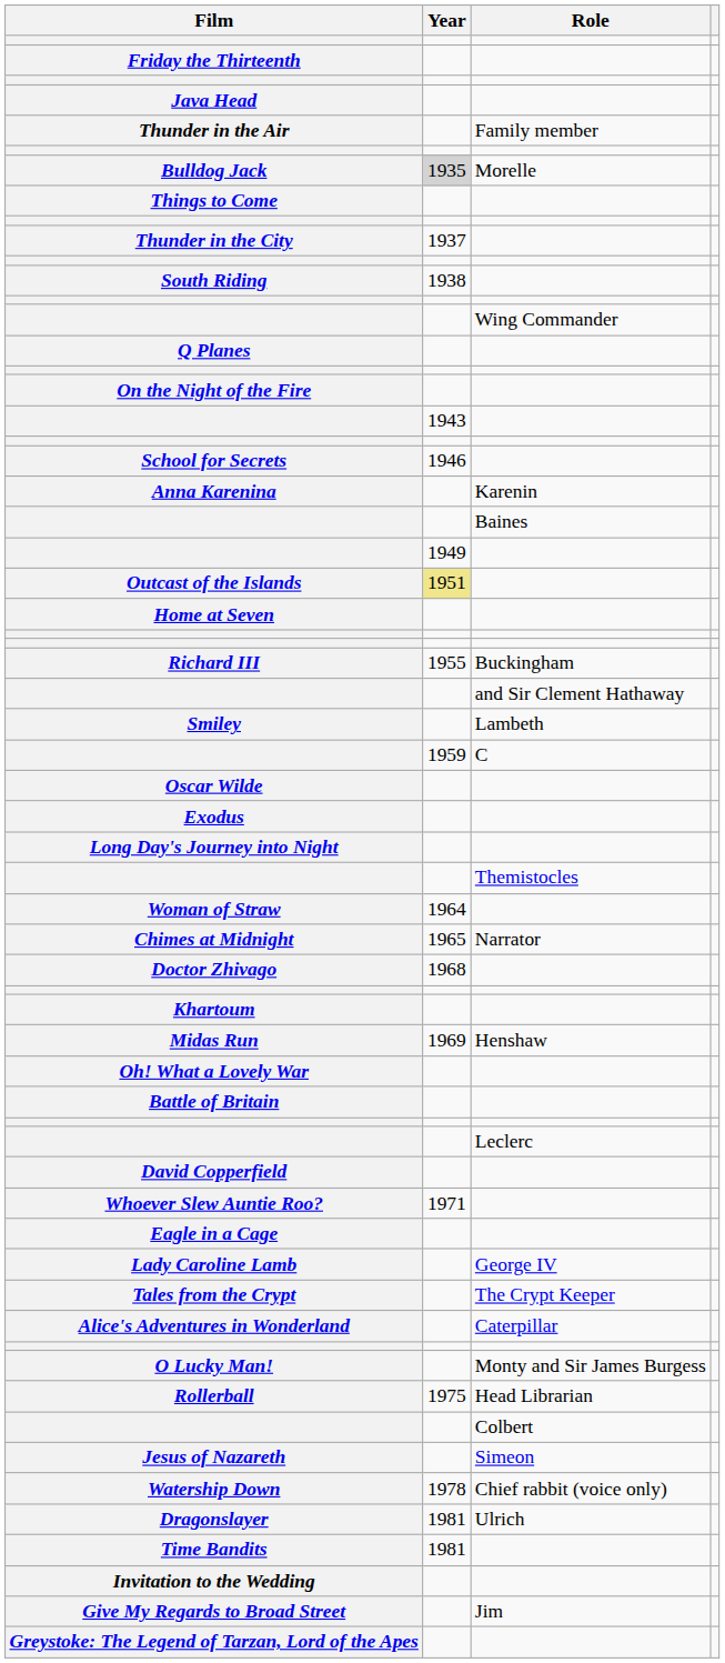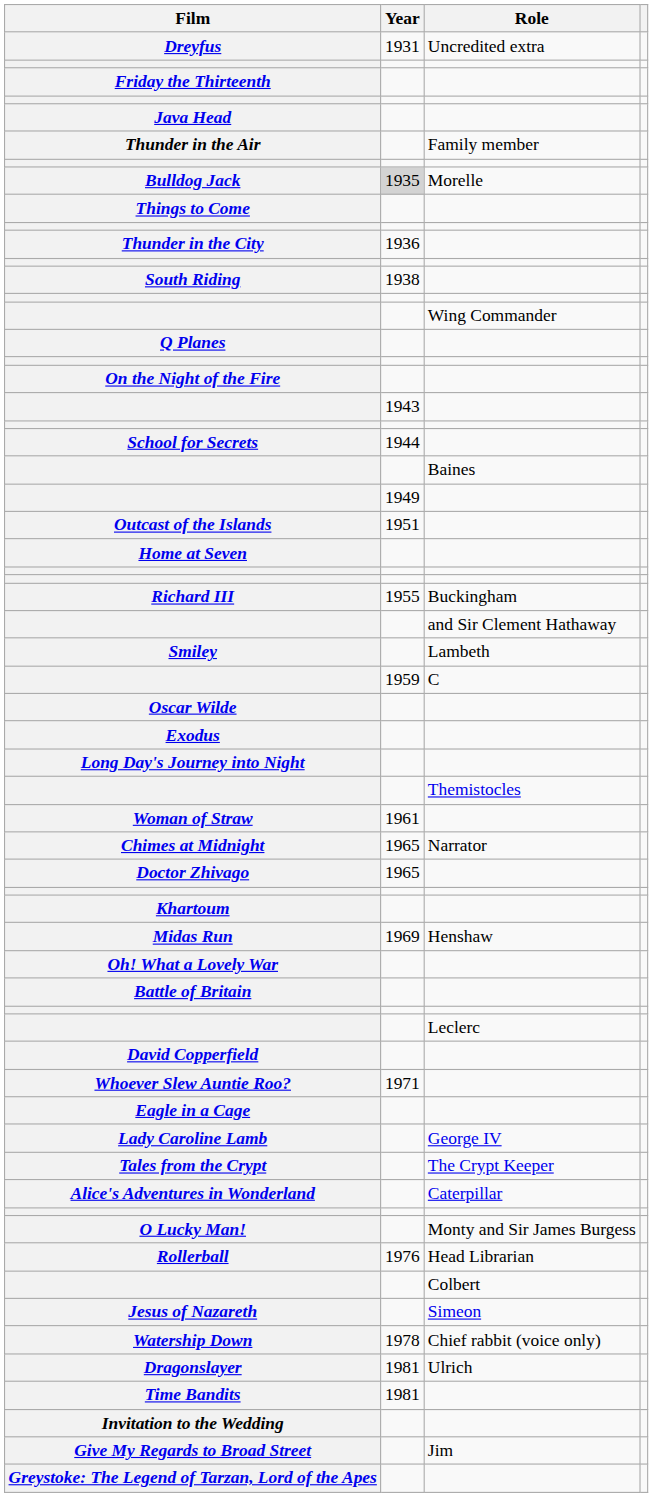+ row: Dreyfus | 1931 | Uncredited extra
Thunder in the City | Year: 1937 -> 1936
School for Secrets | Year: 1946 -> 1944
- row: Anna Karenina | Karenin
Outcast of the Islands | Year: khaki background -> no background
Woman of Straw | Year: 1964 -> 1961
Doctor Zhivago | Year: 1968 -> 1965
Rollerball | Year: 1975 -> 1976
